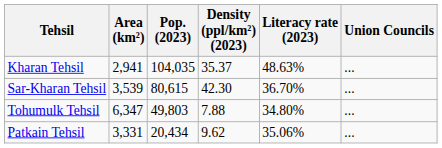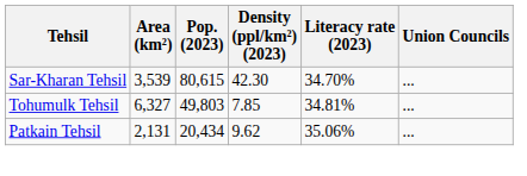- row: Kharan Tehsil | 2,941 | 104,035 | 35.37 | 48.63% | ...
Sar-Kharan Tehsil | Literacy rate (2023): 36.70% -> 34.70%
Tohumulk Tehsil | Area (km²): 6,347 -> 6,327
Tohumulk Tehsil | Density (ppl/km²) (2023): 7.88 -> 7.85
Tohumulk Tehsil | Literacy rate (2023): 34.80% -> 34.81%
Patkain Tehsil | Area (km²): 3,331 -> 2,131
